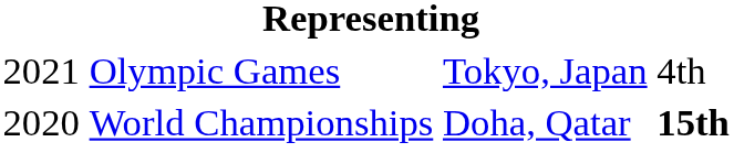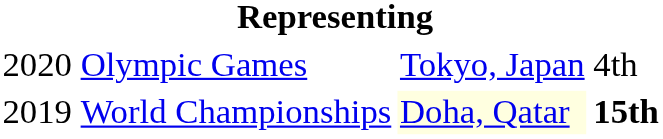Olympic Games | column 1: 2021 -> 2020
World Championships | column 1: 2020 -> 2019
World Championships | column 3: no background -> lightyellow background
